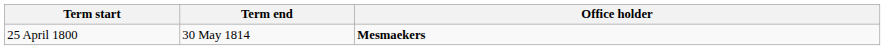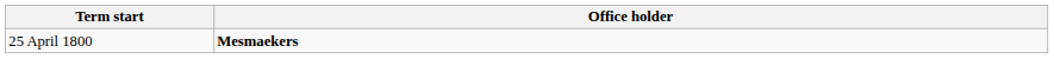- column: Term end | 30 May 1814
